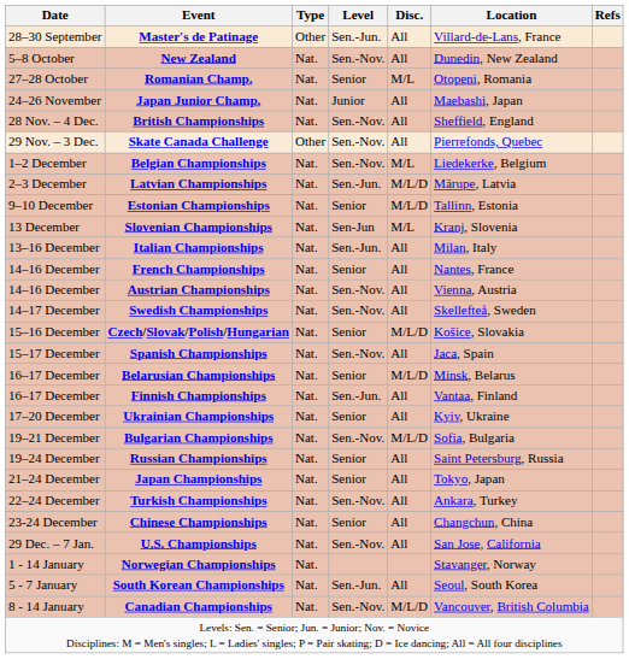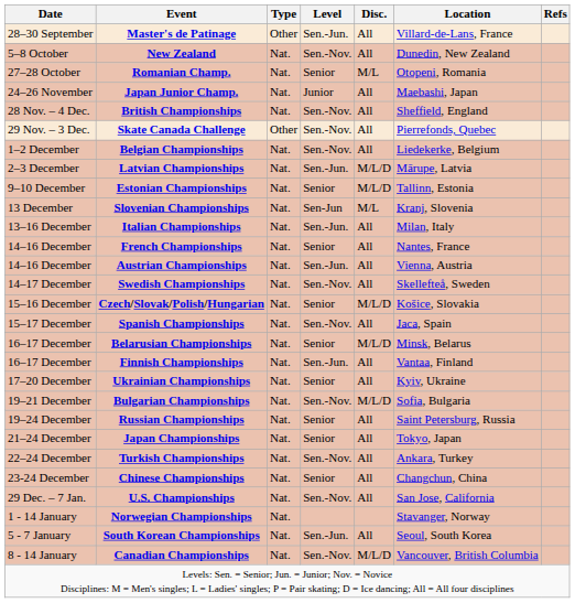Belgian Championships | Disc.: M/L -> All
Austrian Championships | Level: Sen.-Nov. -> Sen.-Jun.
